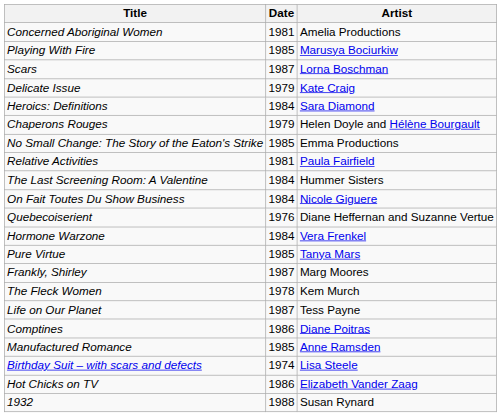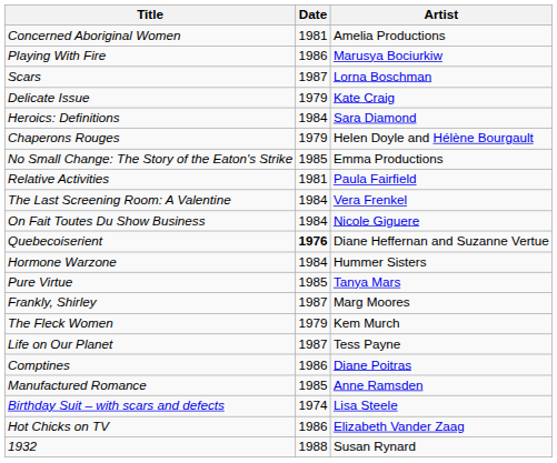Playing With Fire | Date: 1985 -> 1986
The Last Screening Room: A Valentine | Artist: Hummer Sisters -> Vera Frenkel
Quebecoiserient | Date: normal -> bold
Hormone Warzone | Artist: Vera Frenkel -> Hummer Sisters
The Fleck Women | Date: 1978 -> 1979
